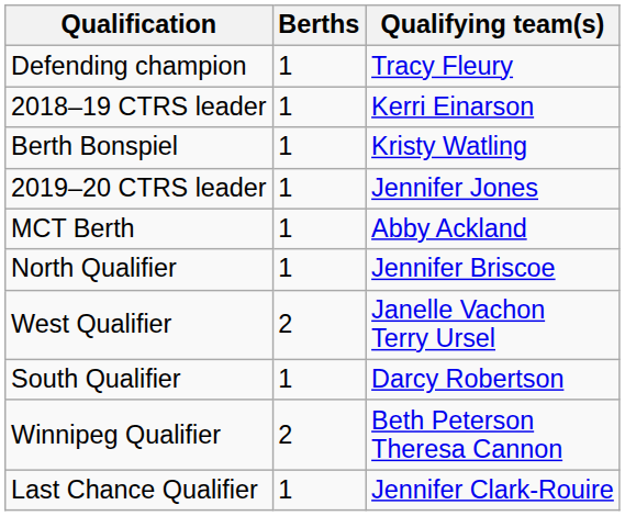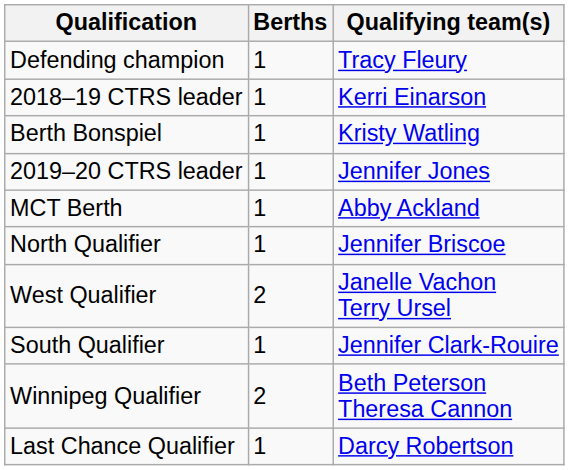South Qualifier | Qualifying team(s): Darcy Robertson -> Jennifer Clark-Rouire
Last Chance Qualifier | Qualifying team(s): Jennifer Clark-Rouire -> Darcy Robertson
